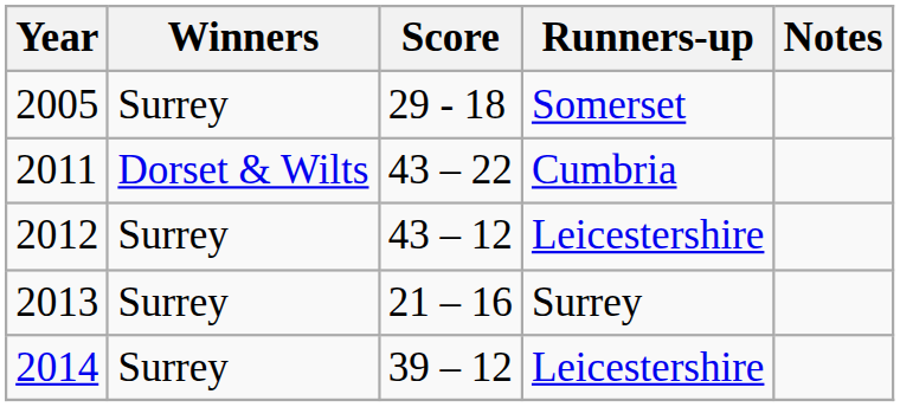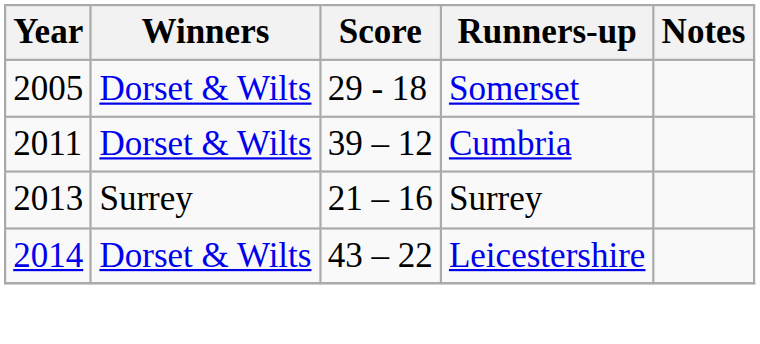2005 | Winners: Surrey -> Dorset & Wilts
2011 | Score: 43 – 22 -> 39 – 12
- row: 2012 | Surrey | 43 – 12 | Leicestershire
2014 | Winners: Surrey -> Dorset & Wilts
2014 | Score: 39 – 12 -> 43 – 22
